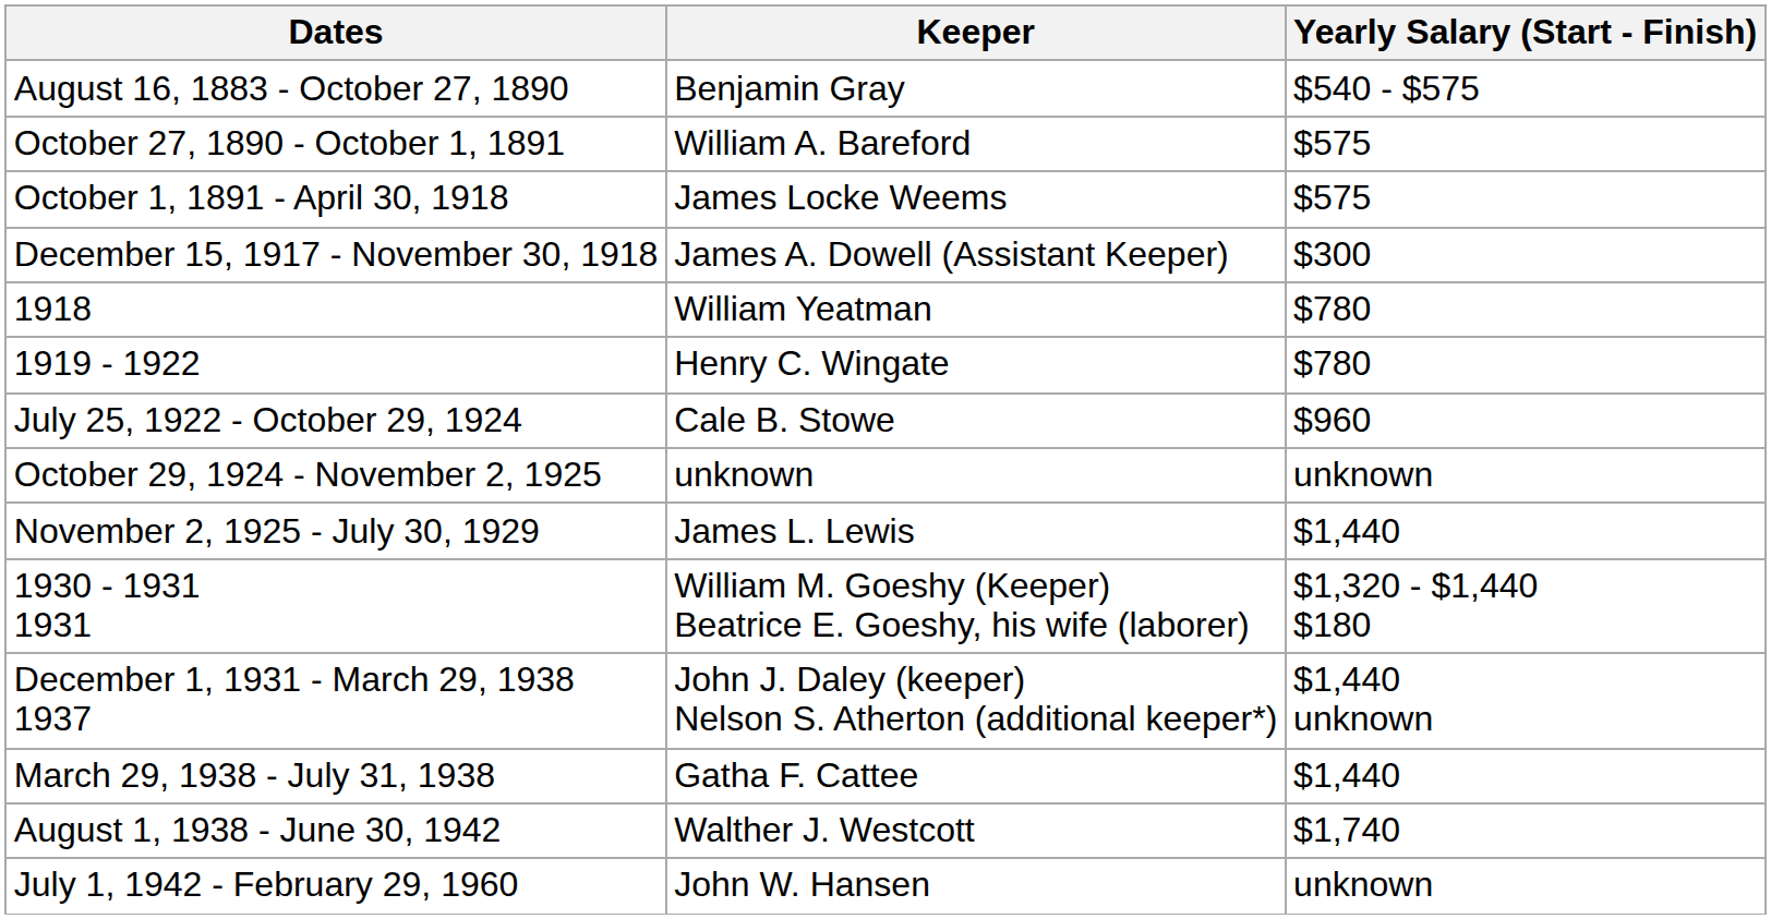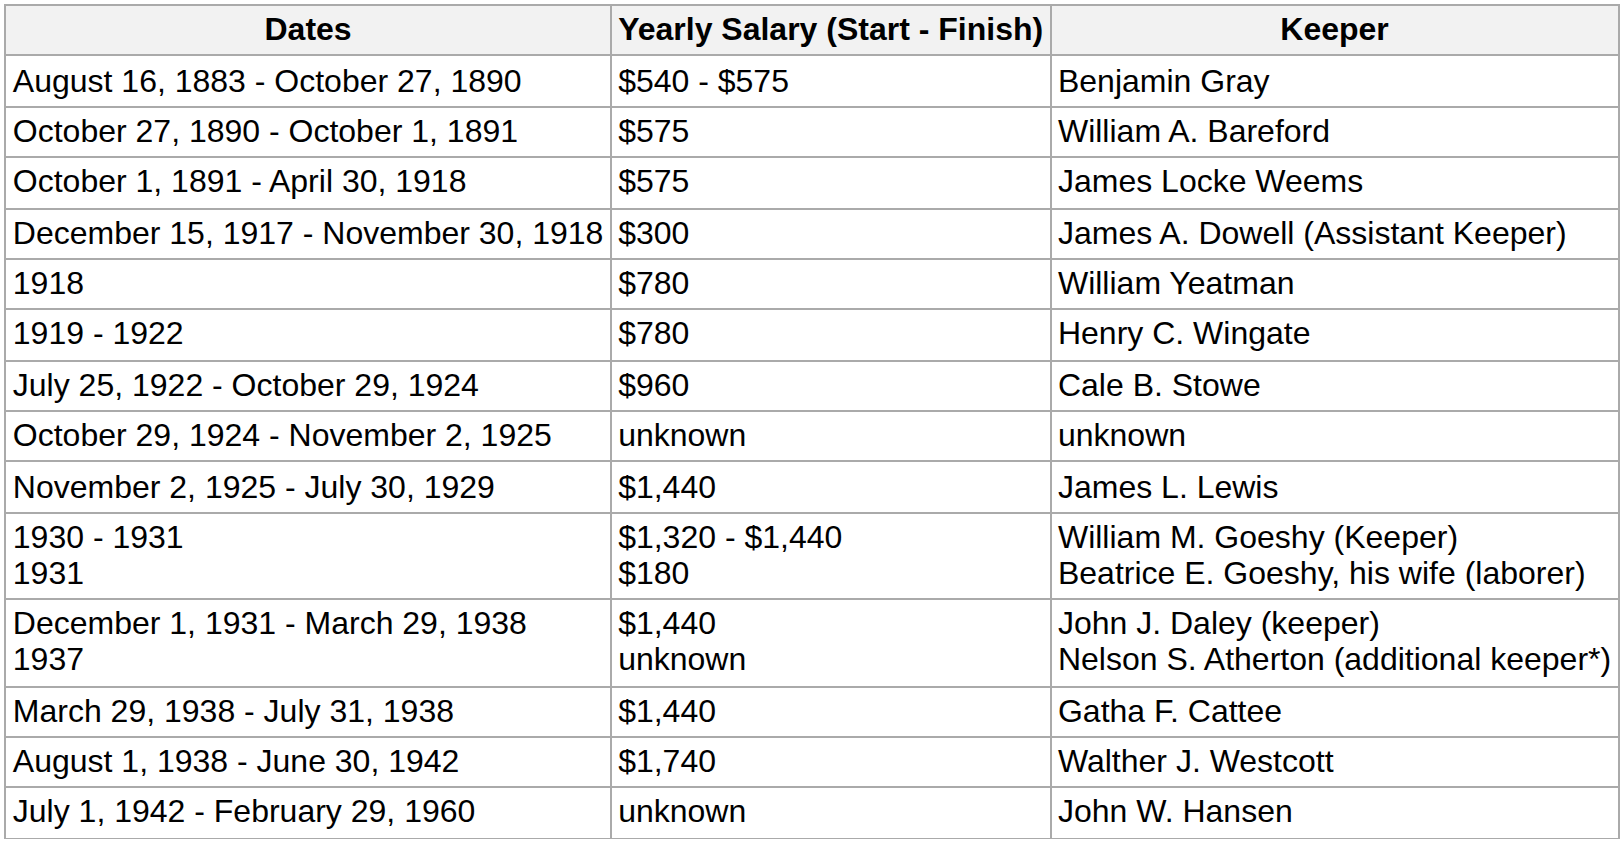columns swapped: Keeper <-> Yearly Salary (Start - Finish)
